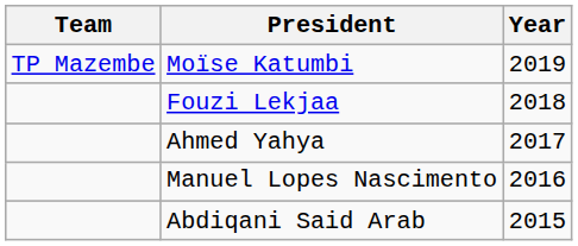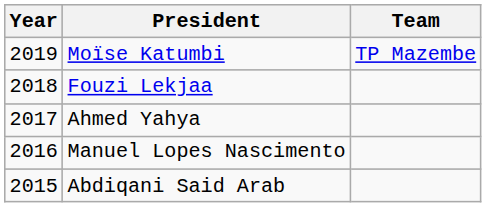columns swapped: Year <-> Team
